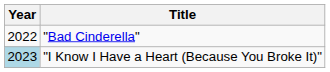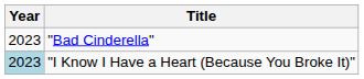"Bad Cinderella" | Year: 2022 -> 2023
